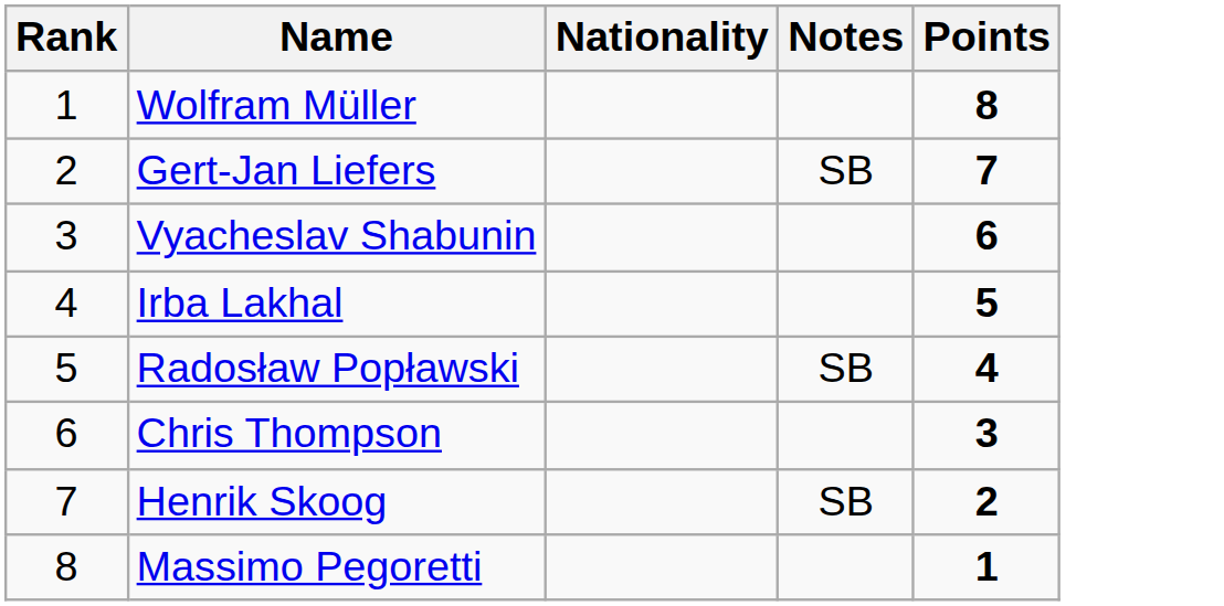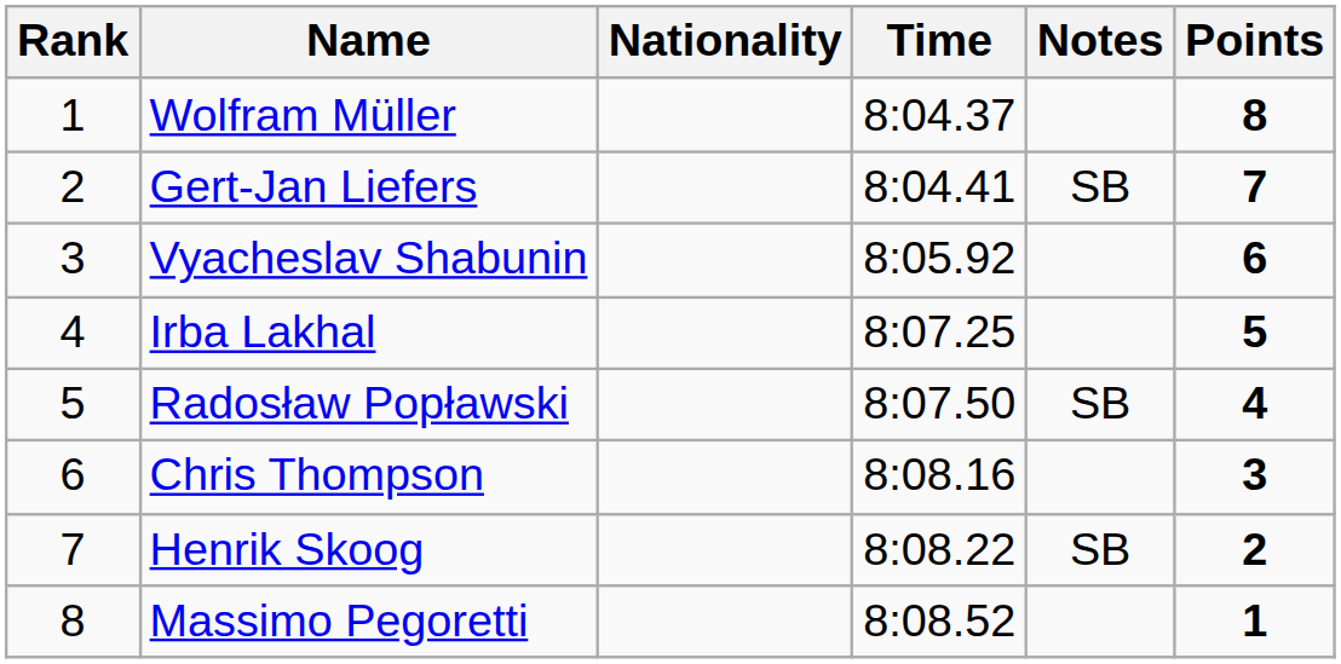+ column: Time | 8:04.37 | 8:04.41 | 8:05.92 | 8:07.25 | 8:07.50 | 8:08.16 | 8:08.22 | 8:08.52
